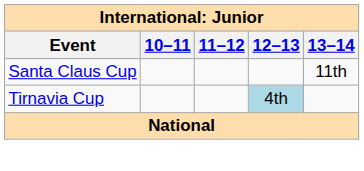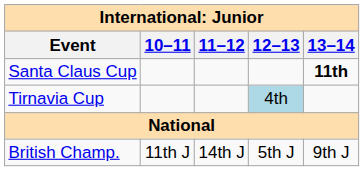Santa Claus Cup | 13–14: normal -> bold
+ row: British Champ. | 11th J | 14th J | 5th J | 9th J
